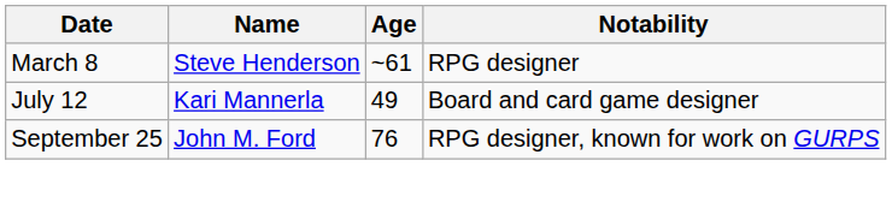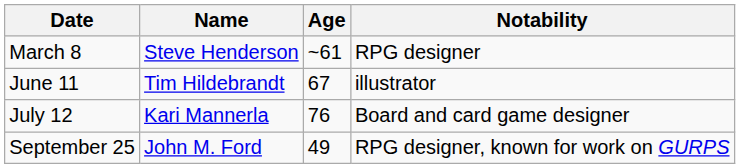+ row: June 11 | Tim Hildebrandt | 67 | illustrator
July 12 | Age: 49 -> 76
September 25 | Age: 76 -> 49
